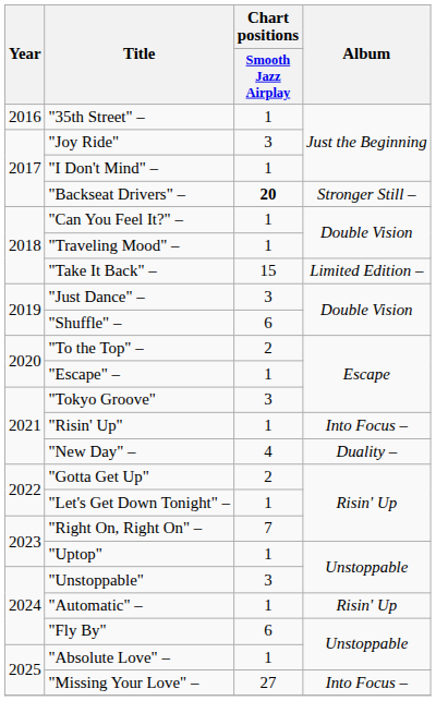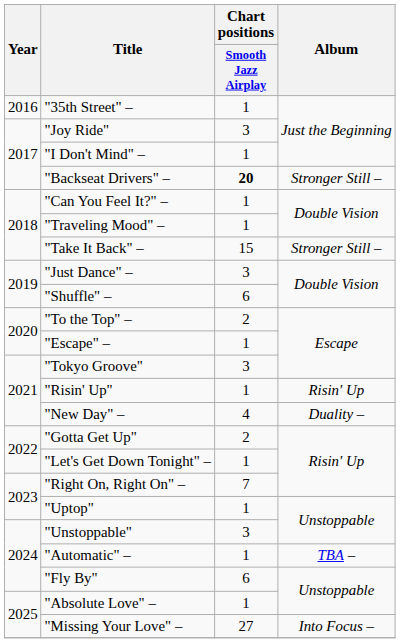"Take It Back" – | Album: Limited Edition – -> Stronger Still –
"Risin' Up" | Album: Into Focus – -> Risin' Up
"Automatic" – | Album: Risin' Up -> TBA –
